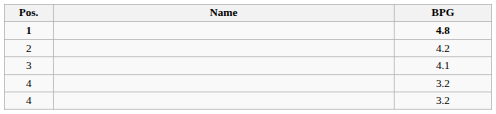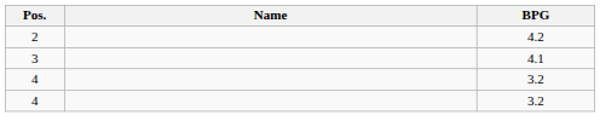- row: 1 | 4.8
